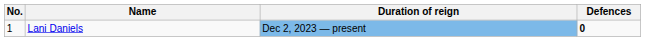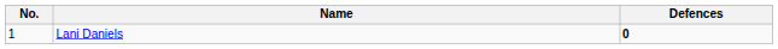- column: Duration of reign | Dec 2, 2023 — present
